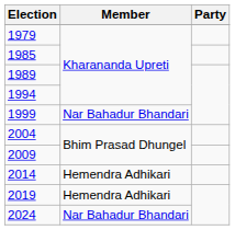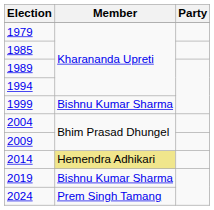1999 | Member: Nar Bahadur Bhandari -> Bishnu Kumar Sharma
2014 | Member: no background -> khaki background
2019 | Member: Hemendra Adhikari -> Bishnu Kumar Sharma
2024 | Member: Nar Bahadur Bhandari -> Prem Singh Tamang
